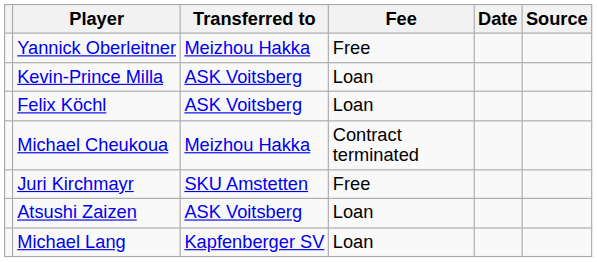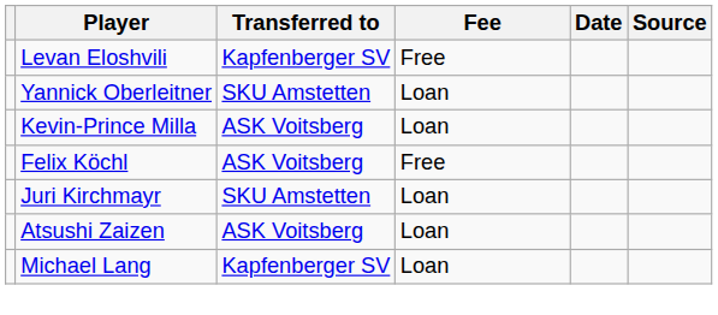+ row: Levan Eloshvili | Kapfenberger SV | Free
Yannick Oberleitner | Transferred to: Meizhou Hakka -> SKU Amstetten
Yannick Oberleitner | Fee: Free -> Loan
Felix Köchl | Fee: Loan -> Free
- row: Michael Cheukoua | Meizhou Hakka | Contract terminated
Juri Kirchmayr | Fee: Free -> Loan
